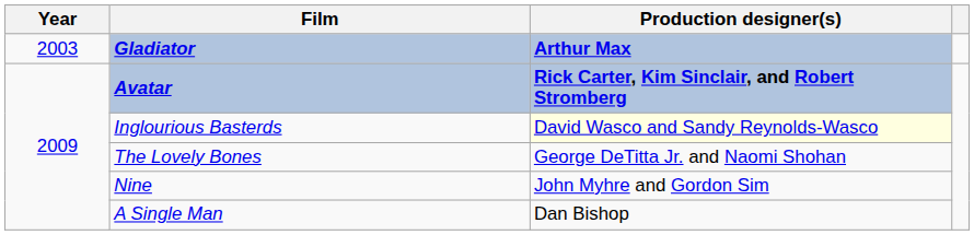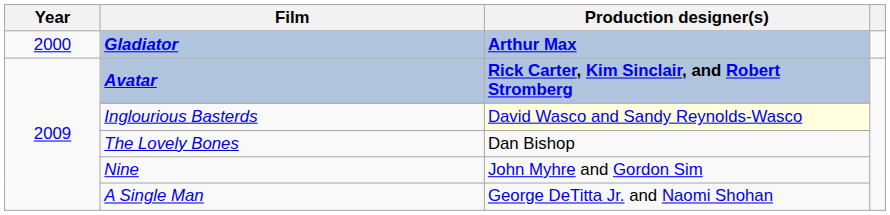Gladiator | Year: 2003 -> 2000
The Lovely Bones | Production designer(s): George DeTitta Jr. and Naomi Shohan -> Dan Bishop
A Single Man | Production designer(s): Dan Bishop -> George DeTitta Jr. and Naomi Shohan
